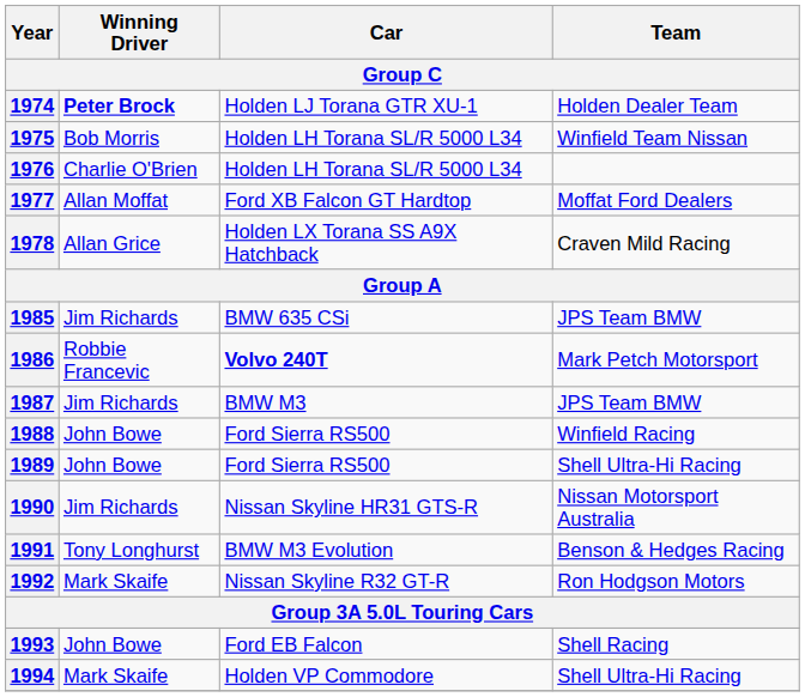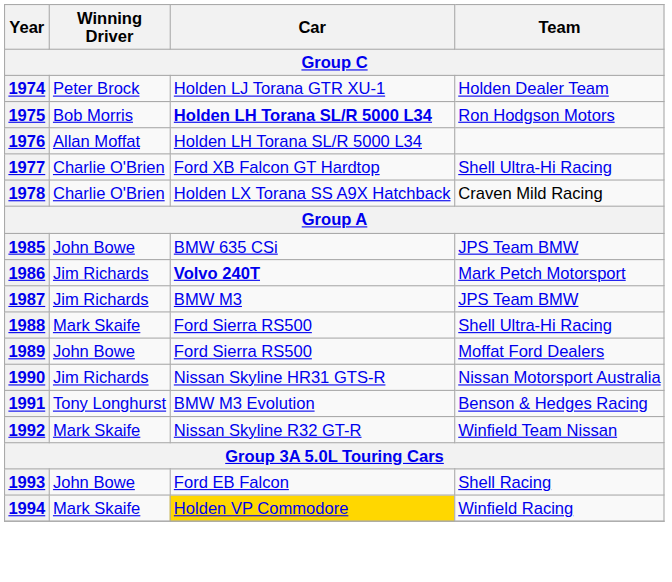1974 | Winning Driver: bold -> normal
1975 | Car: normal -> bold
1975 | Team: Winfield Team Nissan -> Ron Hodgson Motors
1976 | Winning Driver: Charlie O'Brien -> Allan Moffat
1977 | Winning Driver: Allan Moffat -> Charlie O'Brien
1977 | Team: Moffat Ford Dealers -> Shell Ultra-Hi Racing
1978 | Winning Driver: Allan Grice -> Charlie O'Brien
1985 | Winning Driver: Jim Richards -> John Bowe
1986 | Winning Driver: Robbie Francevic -> Jim Richards
1988 | Winning Driver: John Bowe -> Mark Skaife
1988 | Team: Winfield Racing -> Shell Ultra-Hi Racing
1989 | Team: Shell Ultra-Hi Racing -> Moffat Ford Dealers
1992 | Team: Ron Hodgson Motors -> Winfield Team Nissan
1994 | Car: no background -> gold background
1994 | Team: Shell Ultra-Hi Racing -> Winfield Racing
